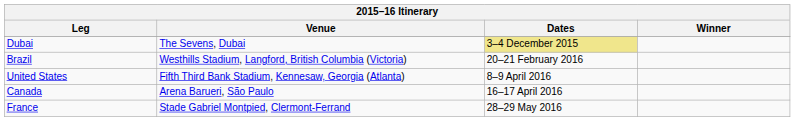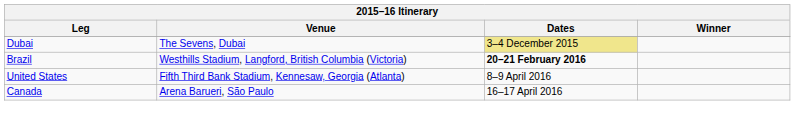Brazil | Dates: normal -> bold
- row: France | Stade Gabriel Montpied, Clermont-Ferrand | 28–29 May 2016
